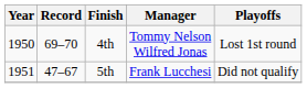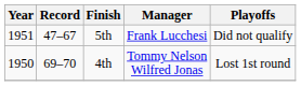rows swapped: 4th <-> 5th
